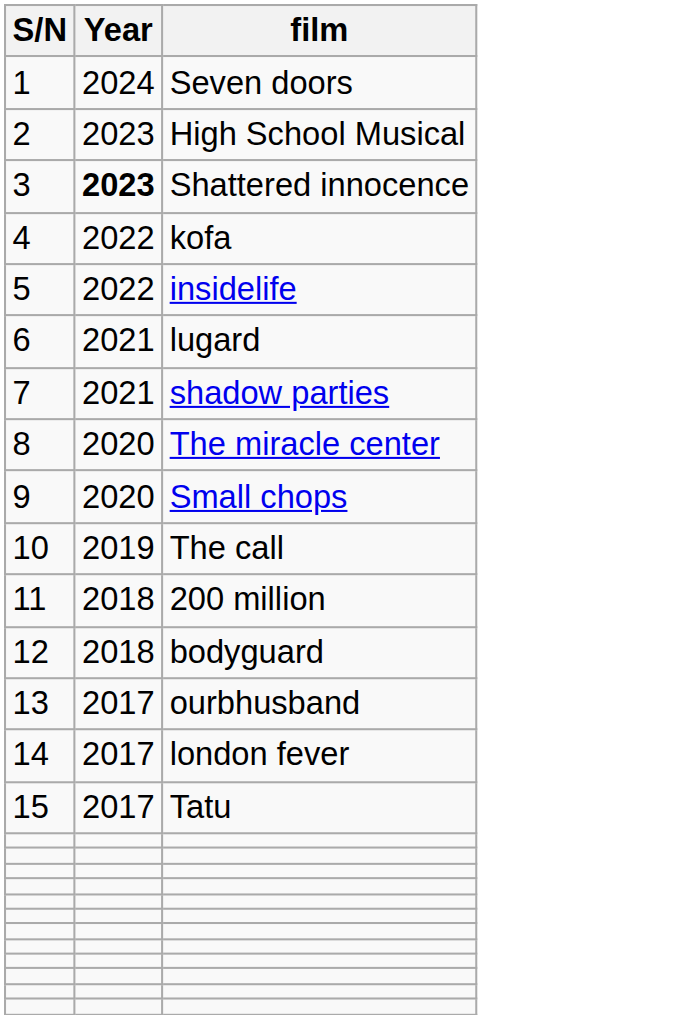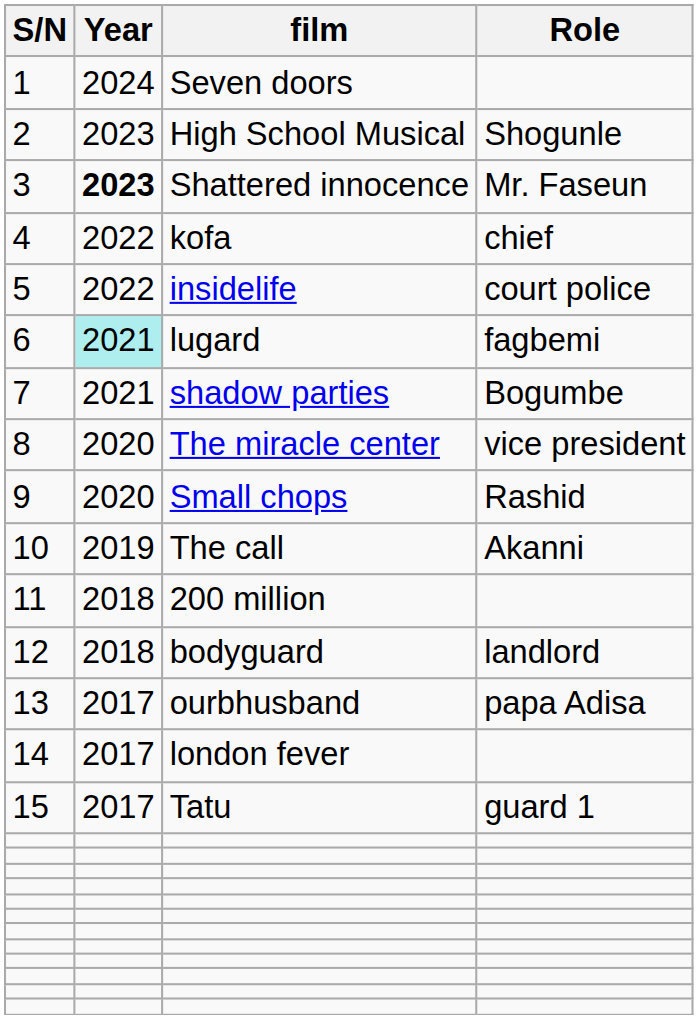+ column: Role | Shogunle | Mr. Faseun | chief | court police | fagbemi | Bogumbe | vice president | Rashid | Akanni | landlord | papa Adisa | guard 1
6 | Year: no background -> paleturquoise background
